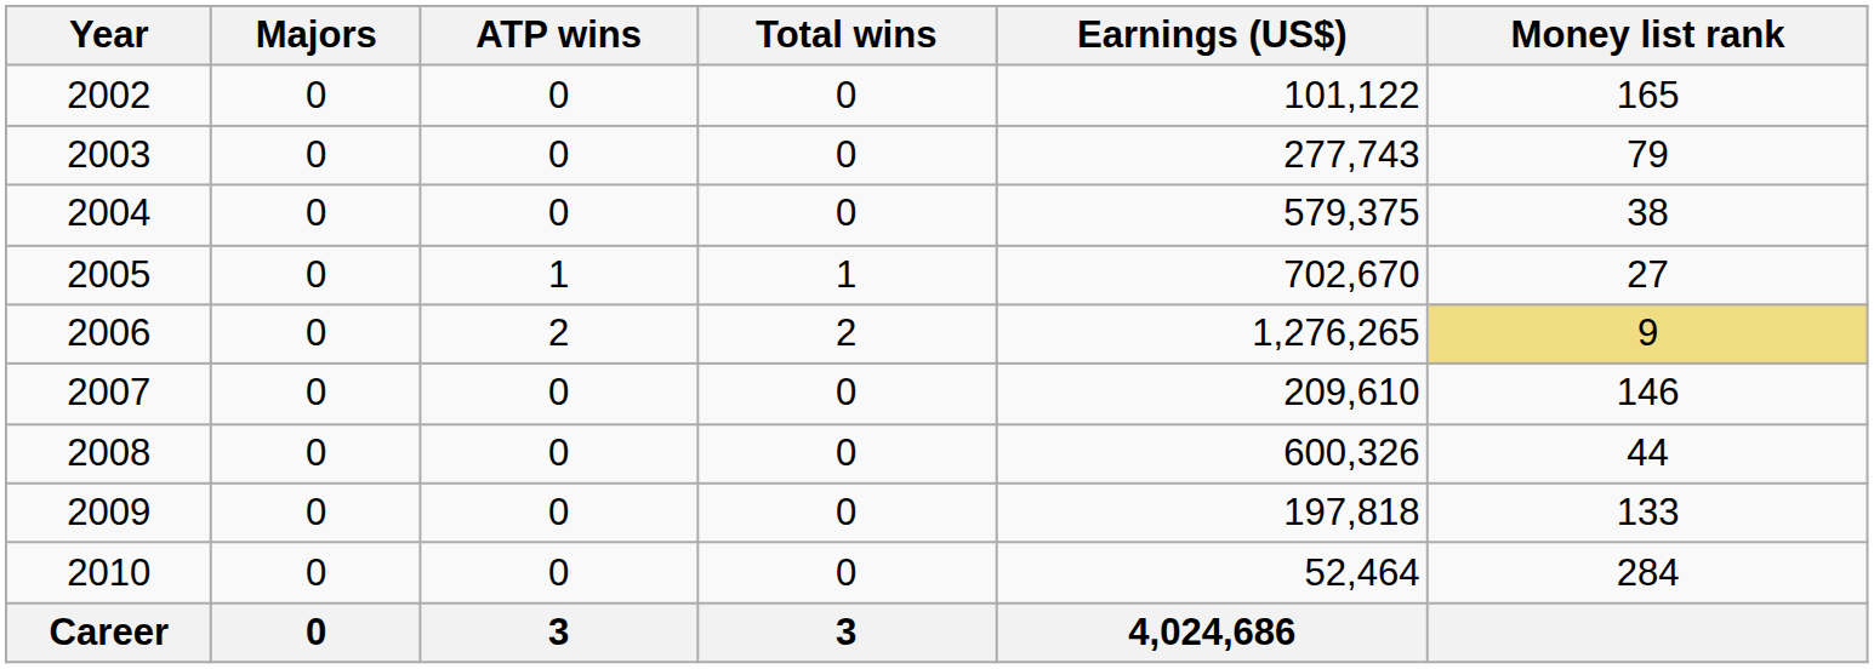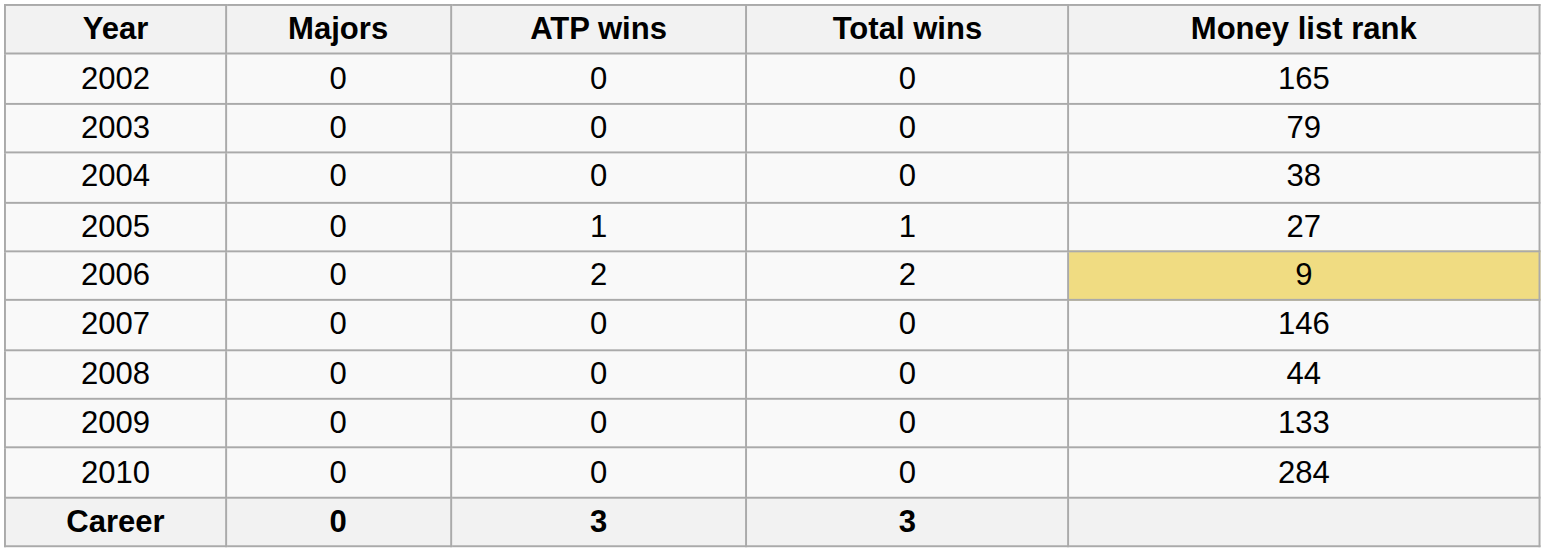- column: Earnings (US$) | 101,122 | 277,743 | 579,375 | 702,670 | 1,276,265 | 209,610 | 600,326 | 197,818 | 52,464 | 4,024,686
